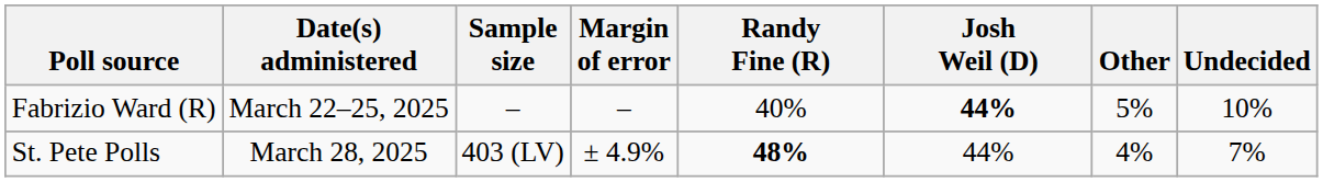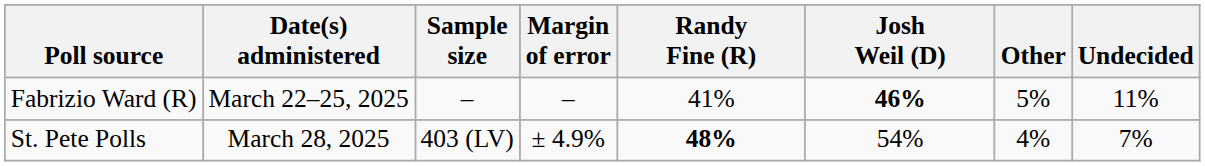Fabrizio Ward (R) | Randy Fine (R): 40% -> 41%
Fabrizio Ward (R) | Josh Weil (D): 44% -> 46%
Fabrizio Ward (R) | Undecided: 10% -> 11%
St. Pete Polls | Josh Weil (D): 44% -> 54%
